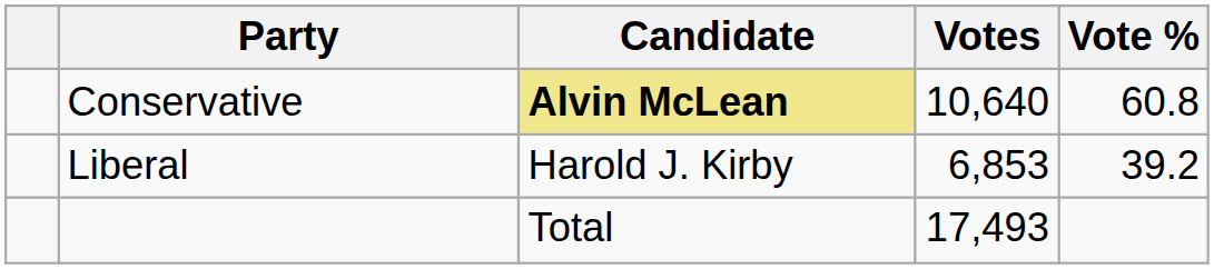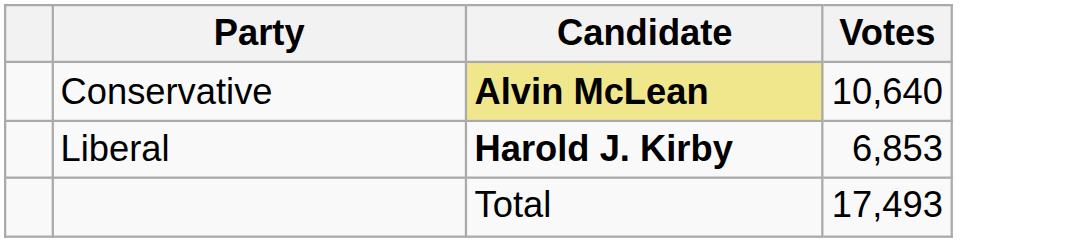- column: Vote % | 60.8 | 39.2
Liberal | Candidate: normal -> bold
